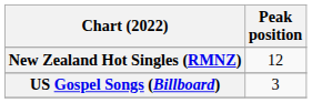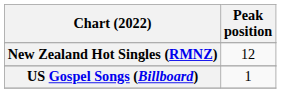US Gospel Songs (Billboard) | Peak position: 3 -> 1
